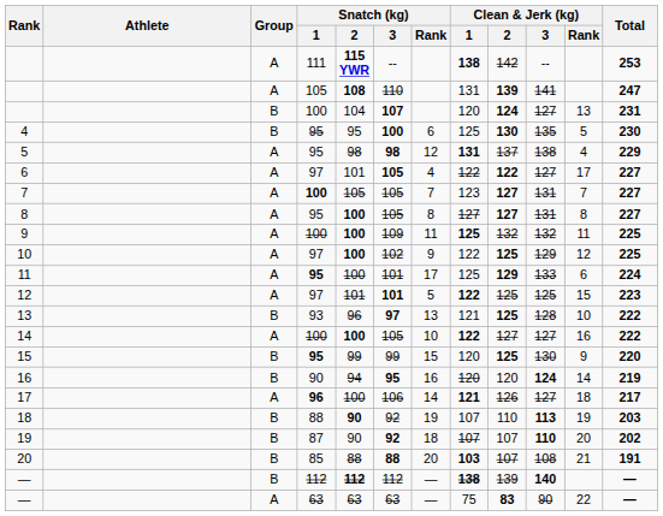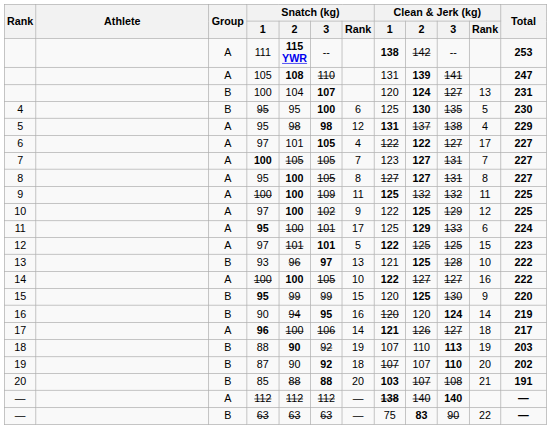— / 112 | Group: B -> A
— / 112 | Snatch (kg) / 2: bold -> normal
— / 112 | Clean & Jerk (kg) / 2: 139 -> 140
— / 63 | Group: A -> B
